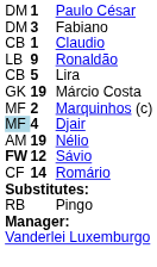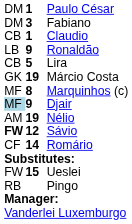Marquinhos (c) | column 2: 2 -> 8
Djair | column 2: 4 -> 9
+ row: FW | 15 | Ueslei
